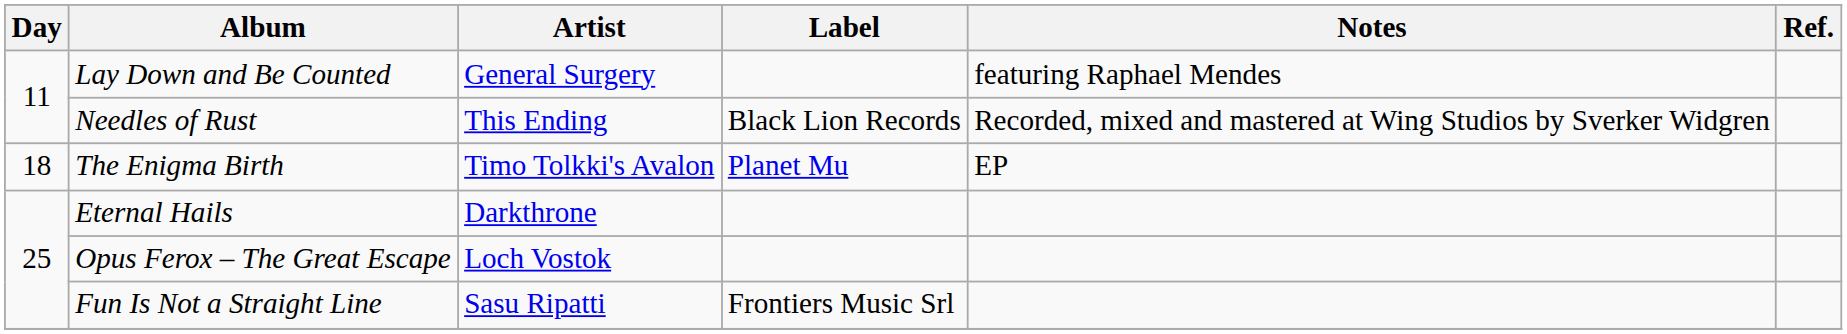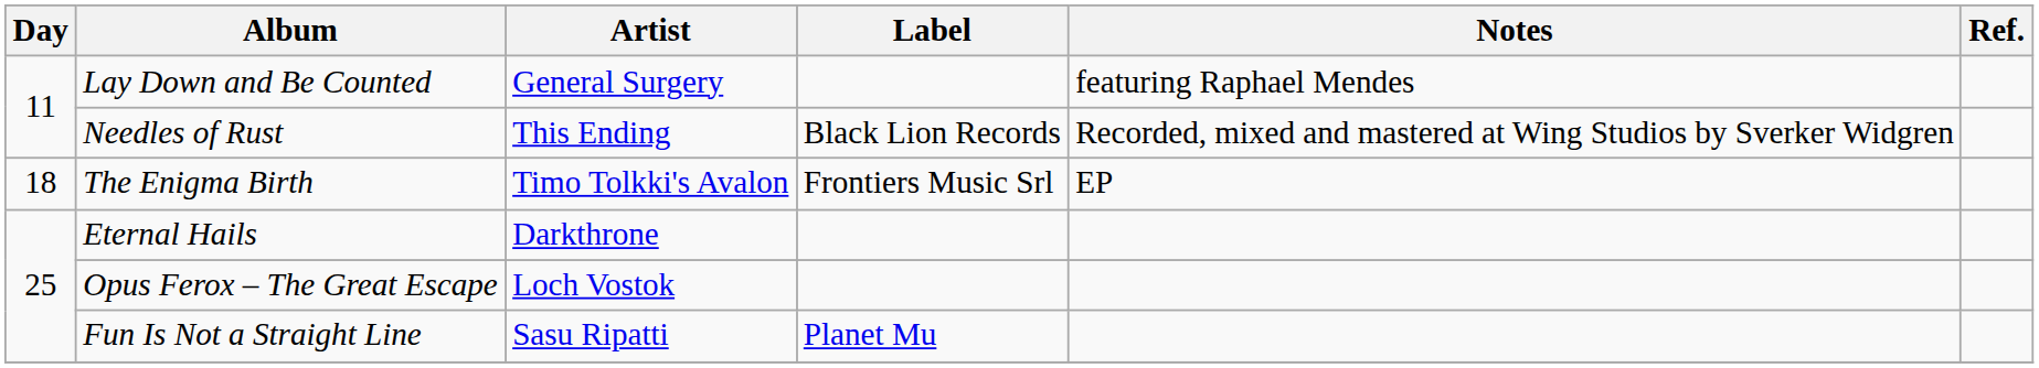The Enigma Birth | Label: Planet Mu -> Frontiers Music Srl
Fun Is Not a Straight Line | Label: Frontiers Music Srl -> Planet Mu
